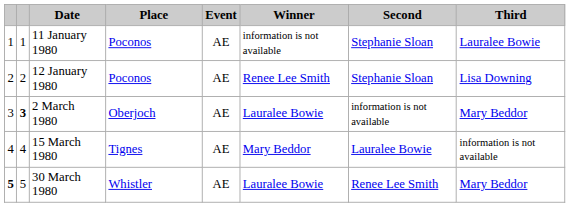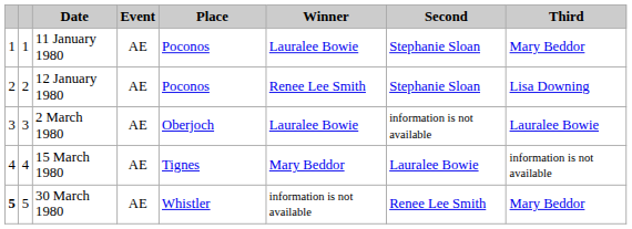columns swapped: Place <-> Event
11 January 1980 | Winner: information is not available -> Lauralee Bowie
11 January 1980 | Third: Lauralee Bowie -> Mary Beddor
2 March 1980 | column 2: bold -> normal
2 March 1980 | Third: Mary Beddor -> Lauralee Bowie
30 March 1980 | Winner: Lauralee Bowie -> information is not available
